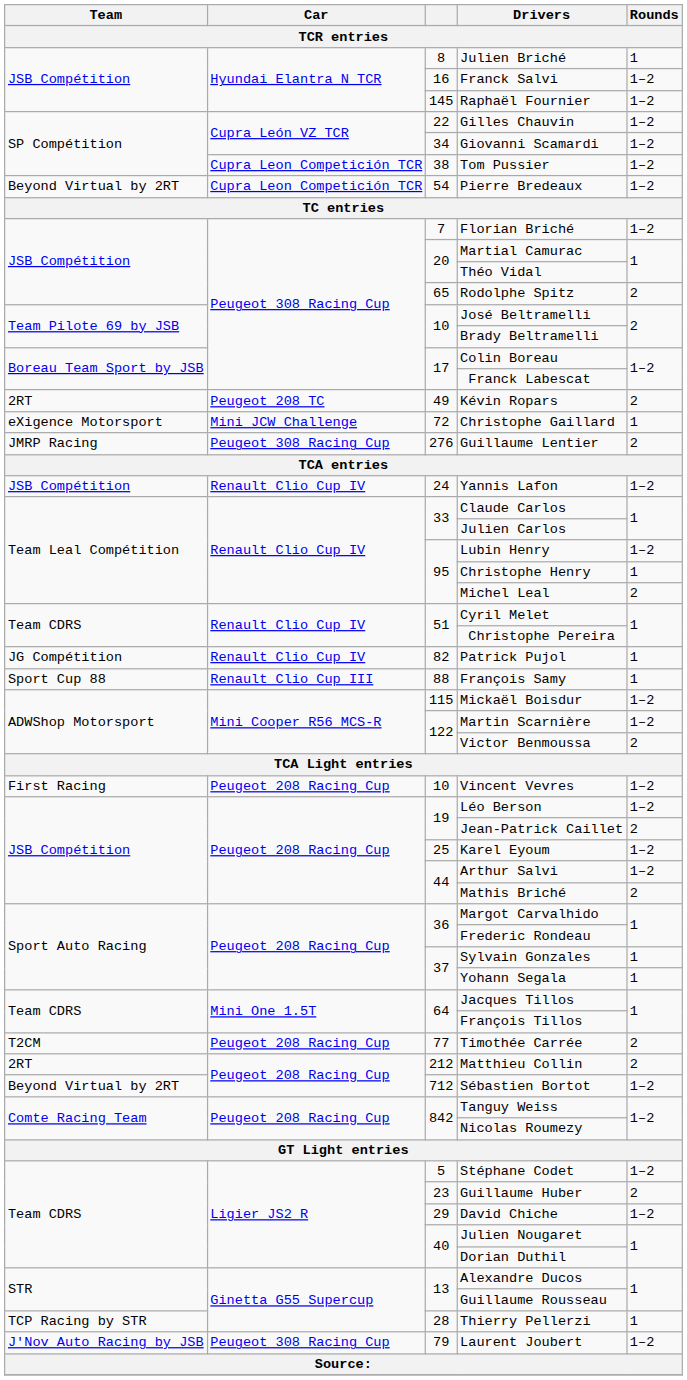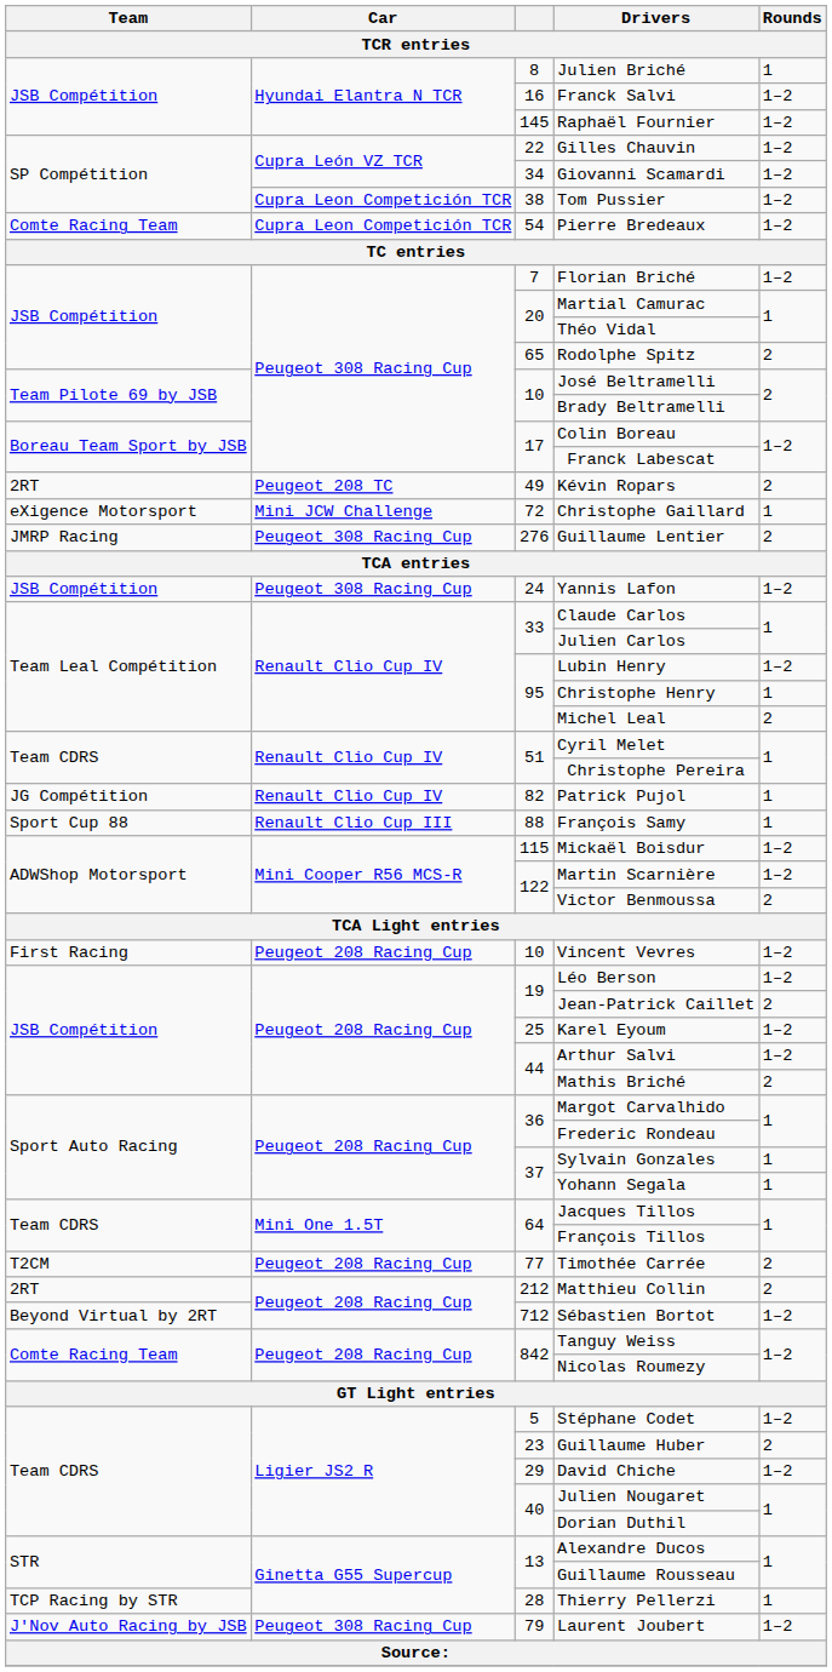Pierre Bredeaux | Team: Beyond Virtual by 2RT -> Comte Racing Team
Yannis Lafon | Car: Renault Clio Cup IV -> Peugeot 308 Racing Cup
